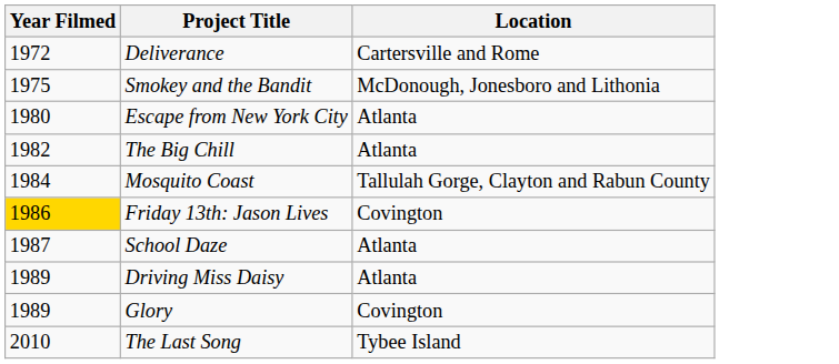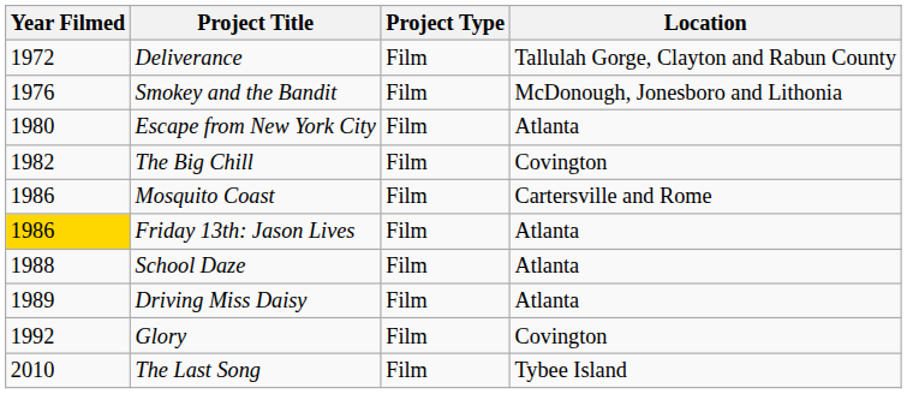+ column: Project Type | Film | Film | Film | Film | Film | Film | Film | Film | Film | Film
Deliverance | Location: Cartersville and Rome -> Tallulah Gorge, Clayton and Rabun County
Smokey and the Bandit | Year Filmed: 1975 -> 1976
The Big Chill | Location: Atlanta -> Covington
Mosquito Coast | Year Filmed: 1984 -> 1986
Mosquito Coast | Location: Tallulah Gorge, Clayton and Rabun County -> Cartersville and Rome
Friday 13th: Jason Lives | Location: Covington -> Atlanta
School Daze | Year Filmed: 1987 -> 1988
Glory | Year Filmed: 1989 -> 1992
